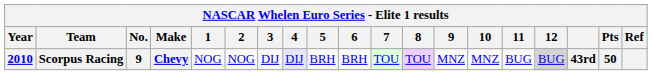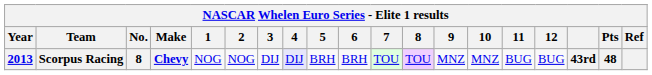Scorpus Racing | Year: 2010 -> 2013
Scorpus Racing | No.: 9 -> 8
Scorpus Racing | 12: lightgrey background -> no background
Scorpus Racing | Pts: 50 -> 48
